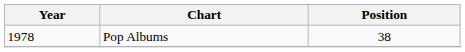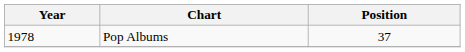Pop Albums | Position: 38 -> 37
